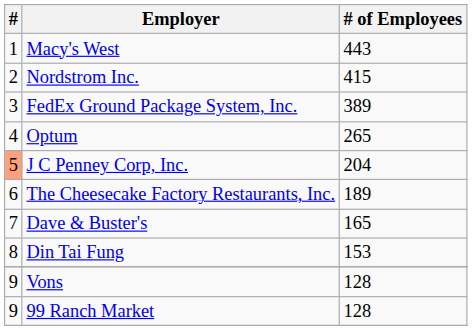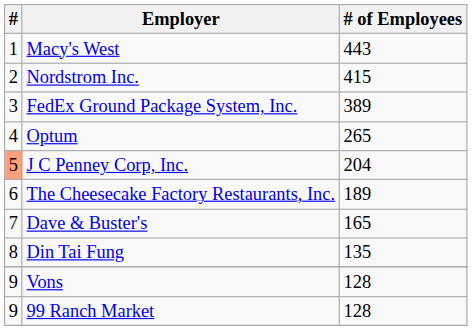Din Tai Fung | # of Employees: 153 -> 135
